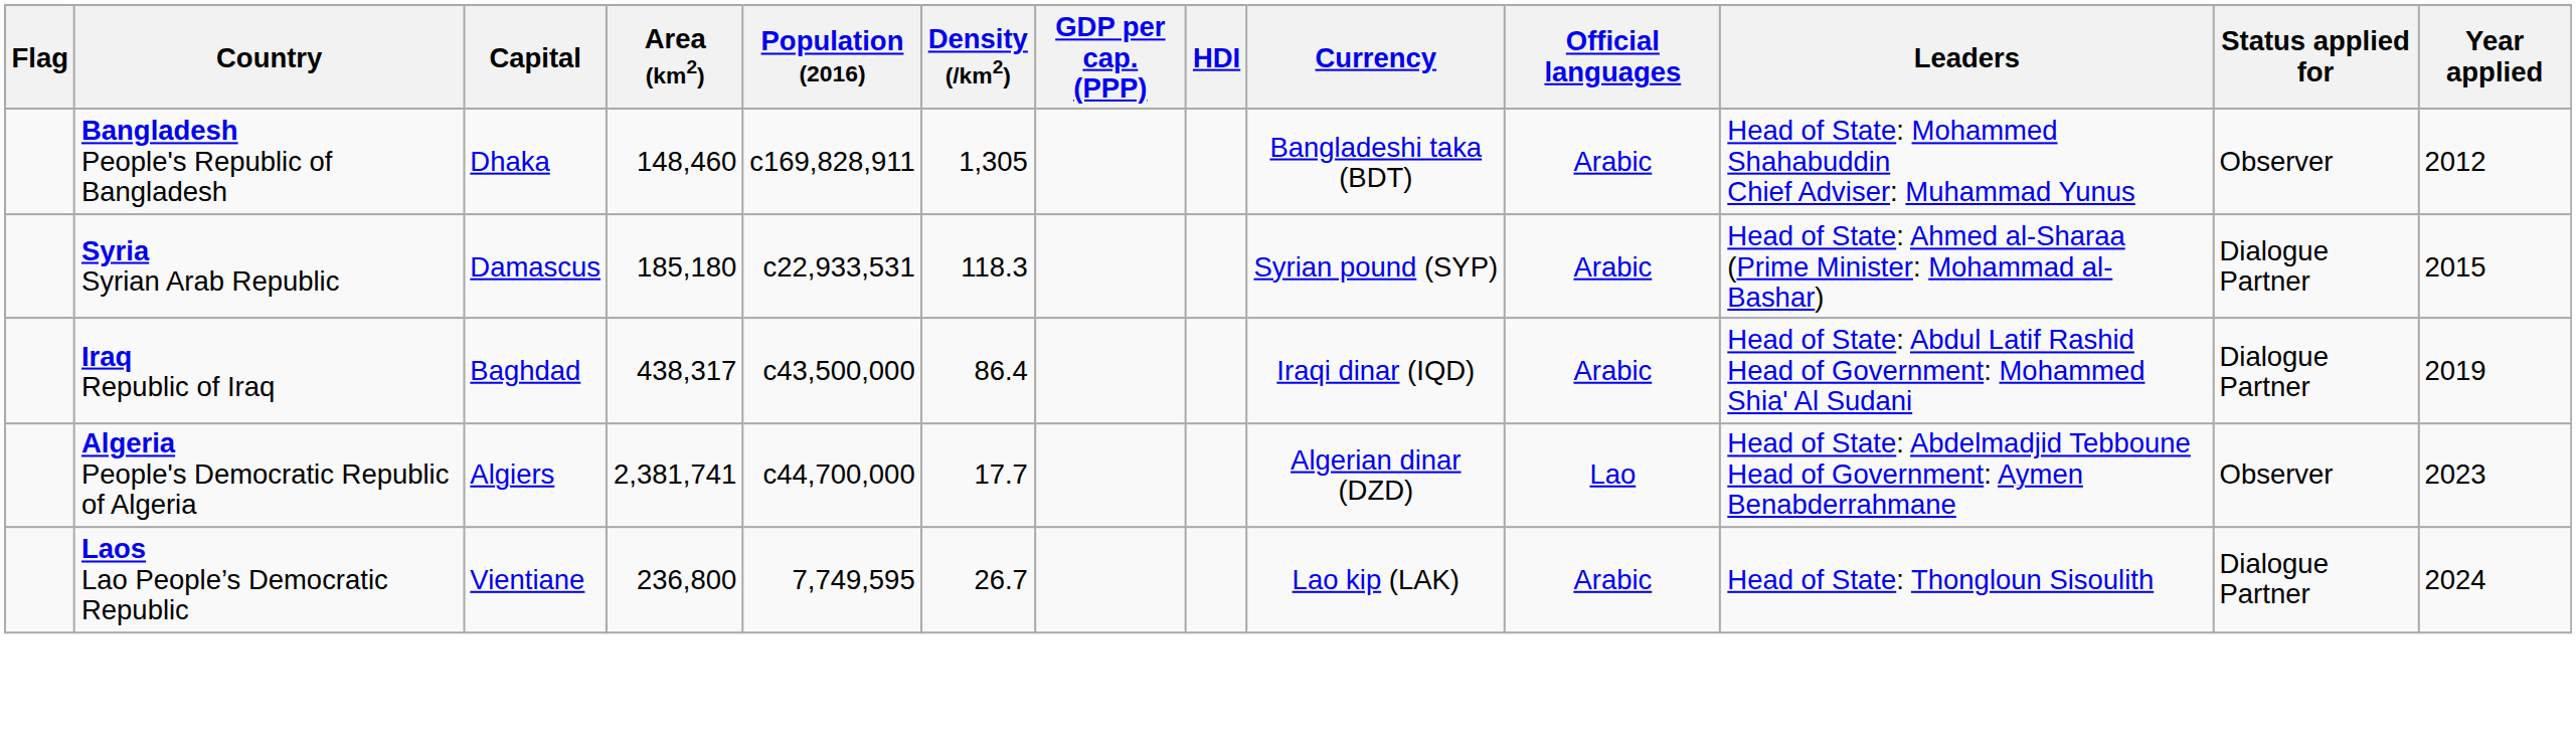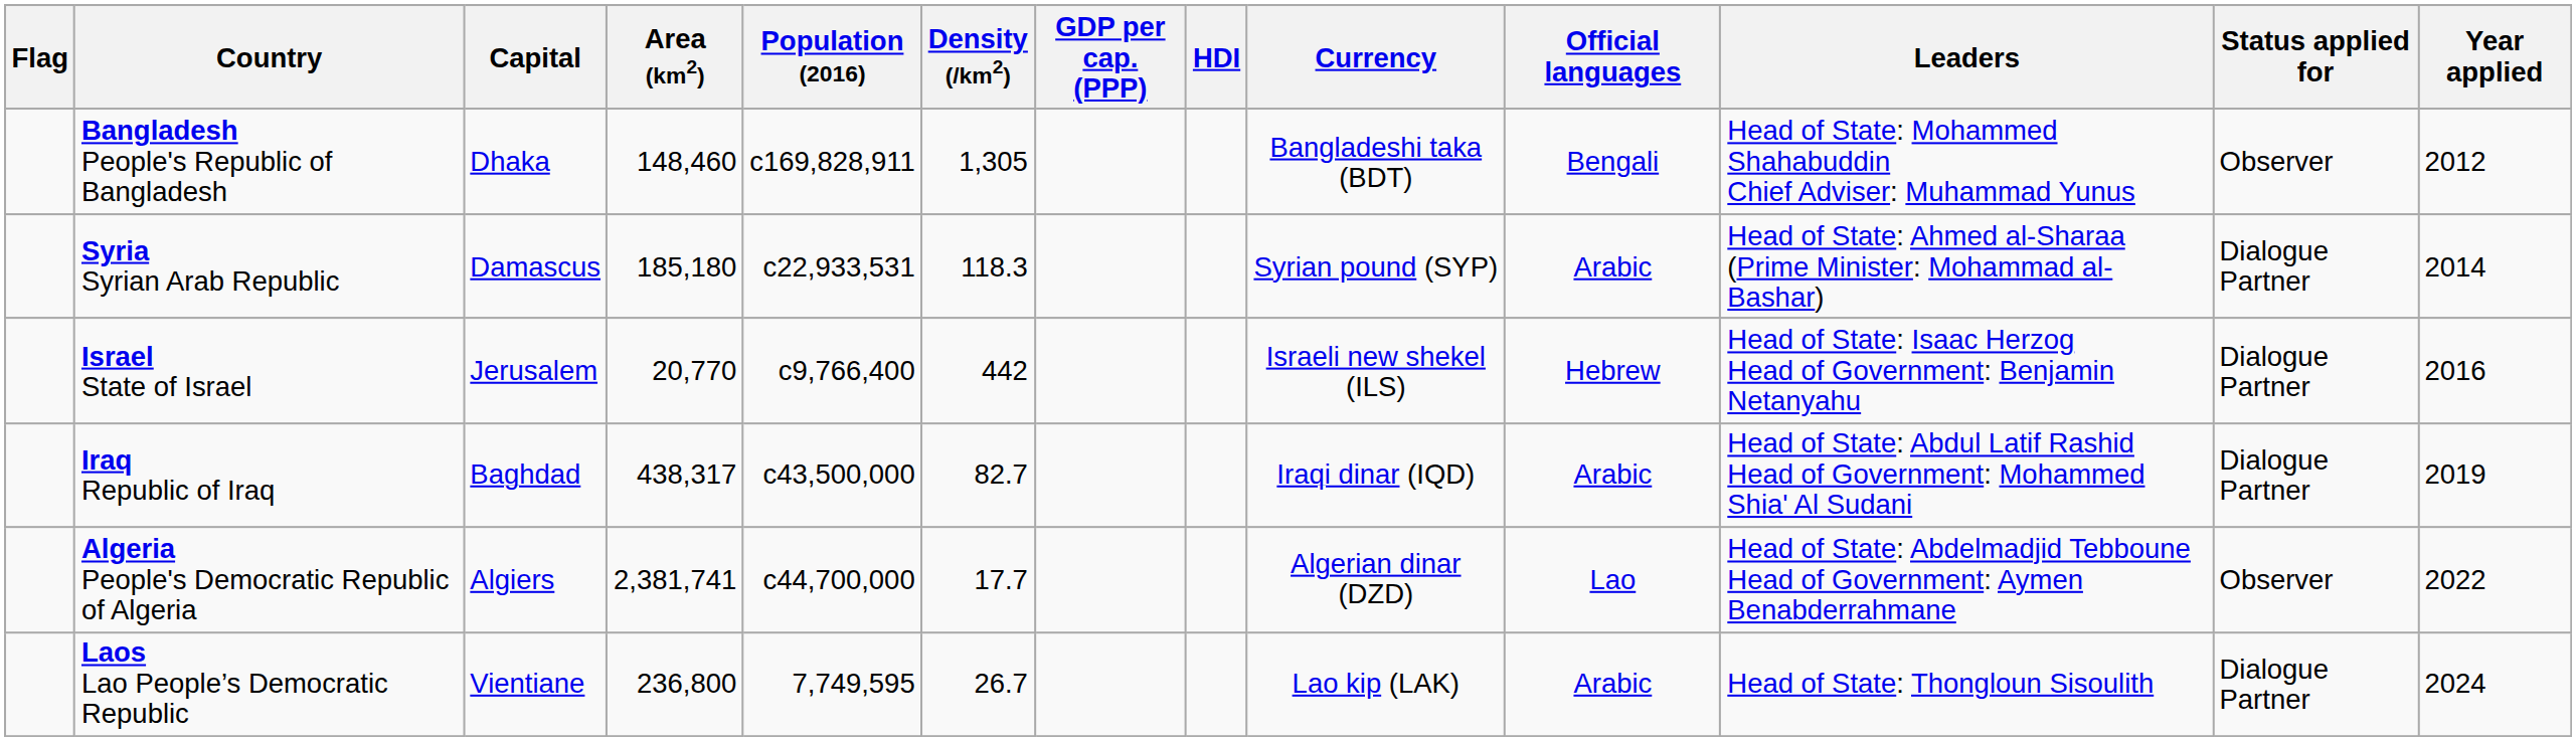Bangladesh People's Republic of Bangladesh | Official languages: Arabic -> Bengali
Syria Syrian Arab Republic | Year applied: 2015 -> 2014
+ row: Israel State of Israel | Jerusalem | 20,770 | c9,766,400 | 442 | Israeli new shekel (ILS) | Hebrew | Head of State: Isaac Herzog Head of Government: Benjamin Netanyahu | Dialogue Partner | 2016
Iraq Republic of Iraq | Density (/km2): 86.4 -> 82.7
Algeria People's Democratic Republic of Algeria | Year applied: 2023 -> 2022
